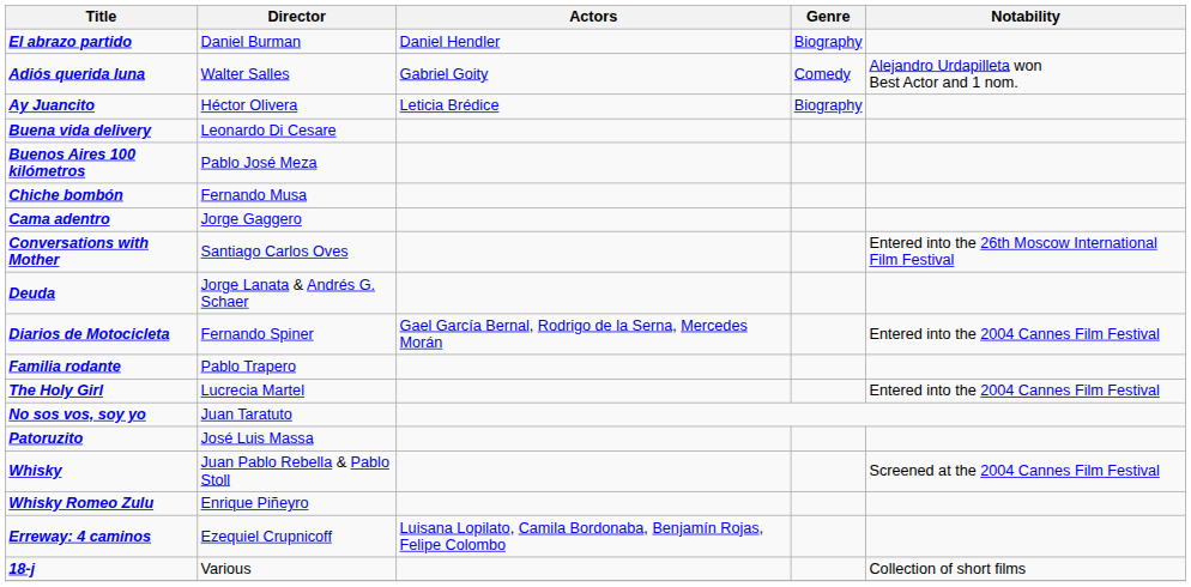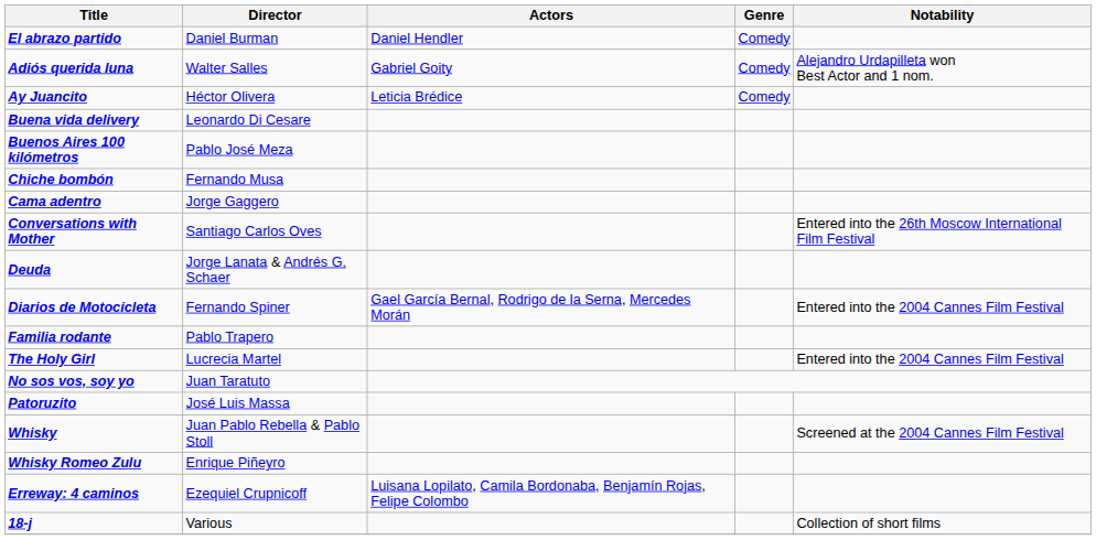El abrazo partido | Genre: Biography -> Comedy
Ay Juancito | Genre: Biography -> Comedy
